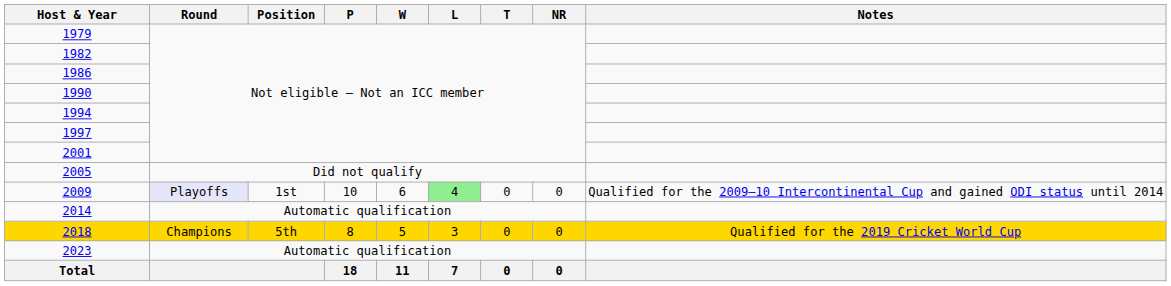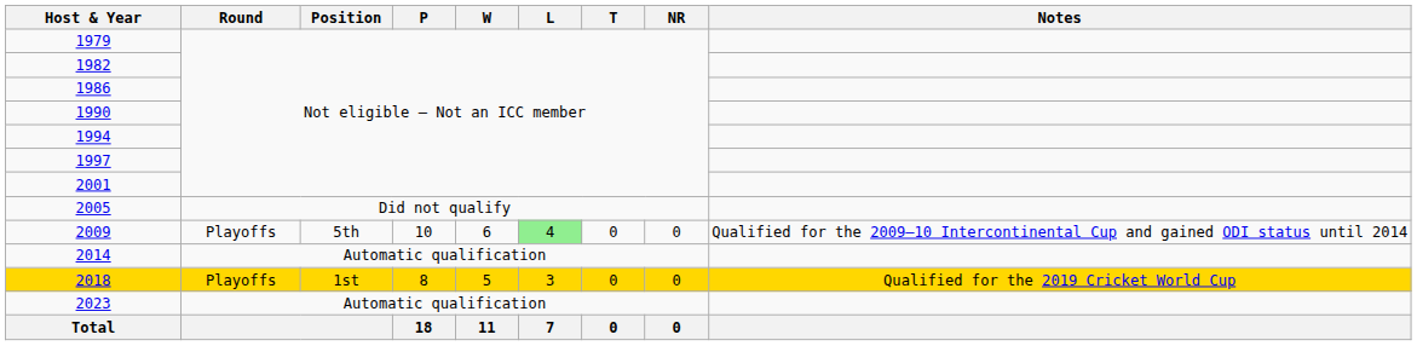2009 | Round: lavender background -> no background
2009 | Position: 1st -> 5th
2018 | Round: Champions -> Playoffs
2018 | Position: 5th -> 1st
